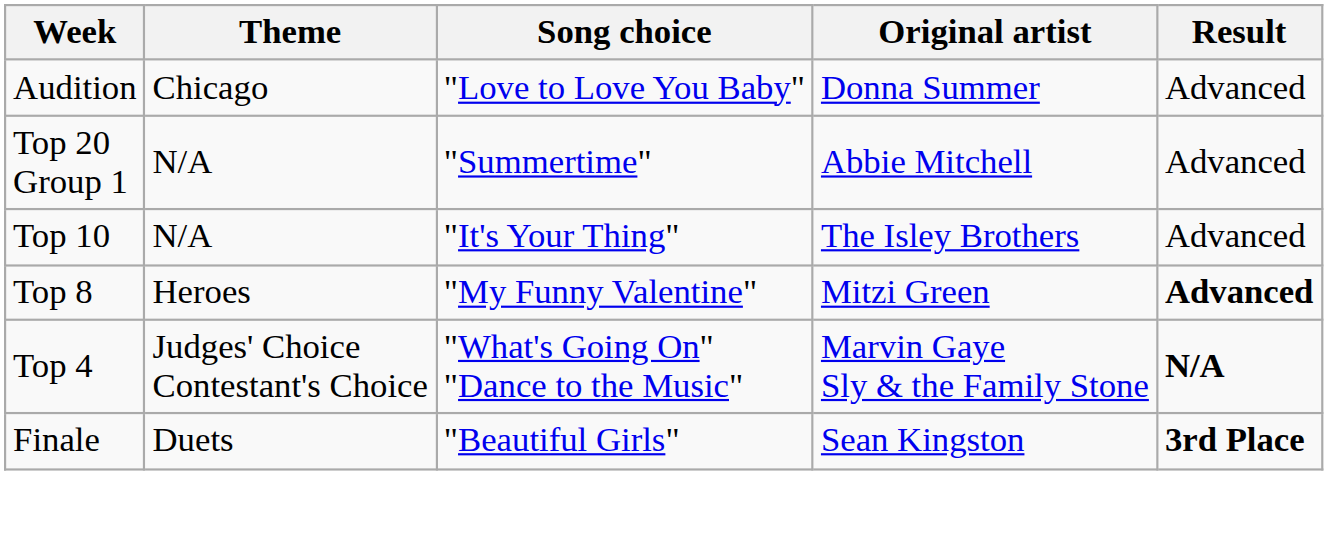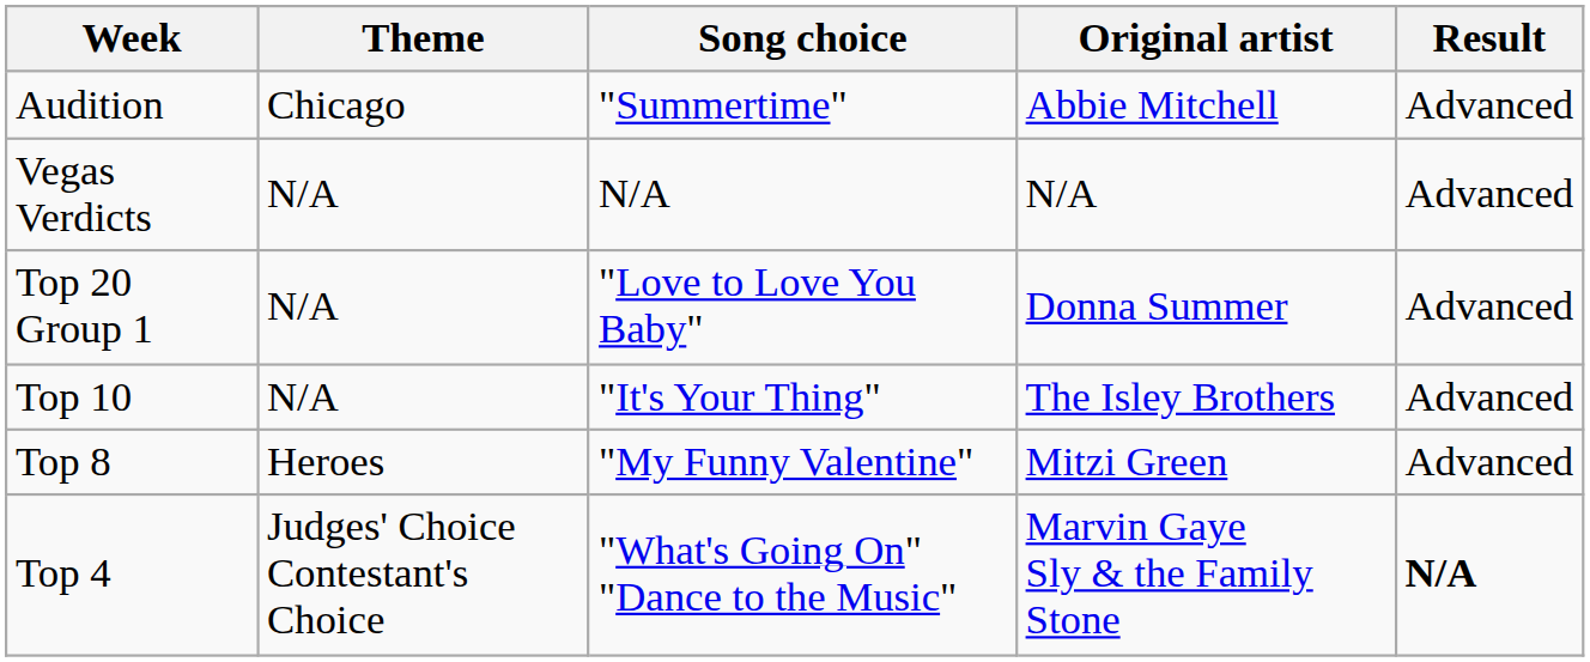Audition | Song choice: "Love to Love You Baby" -> "Summertime"
Audition | Original artist: Donna Summer -> Abbie Mitchell
+ row: Vegas Verdicts | N/A | N/A | N/A | Advanced
Top 20 Group 1 | Song choice: "Summertime" -> "Love to Love You Baby"
Top 20 Group 1 | Original artist: Abbie Mitchell -> Donna Summer
Top 8 | Result: bold -> normal
- row: Finale | Duets | "Beautiful Girls" | Sean Kingston | 3rd Place
